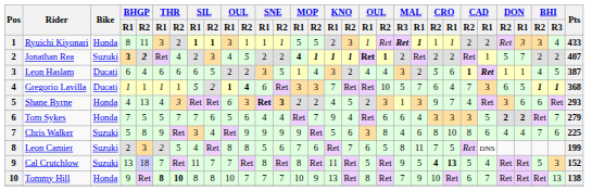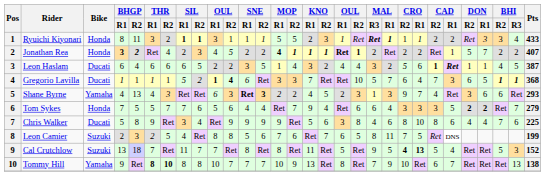Jonathan Rea | Bike: Suzuki -> Honda
Shane Byrne | Bike: Honda -> Yamaha
Chris Walker | Bike: Suzuki -> Ducati
Tommy Hill | Bike: Honda -> Yamaha
